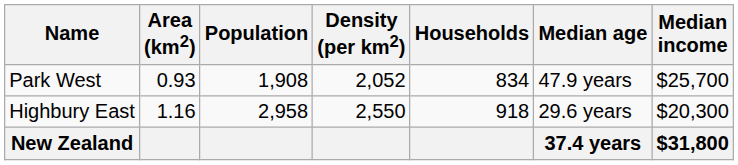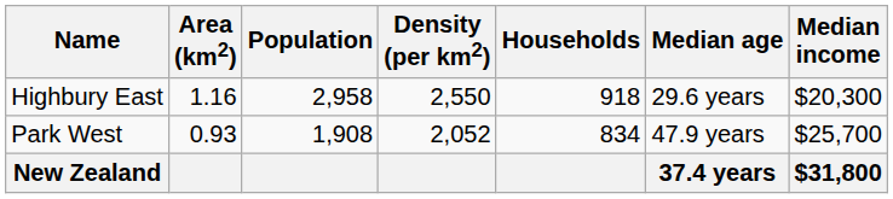rows swapped: Highbury East <-> Park West
